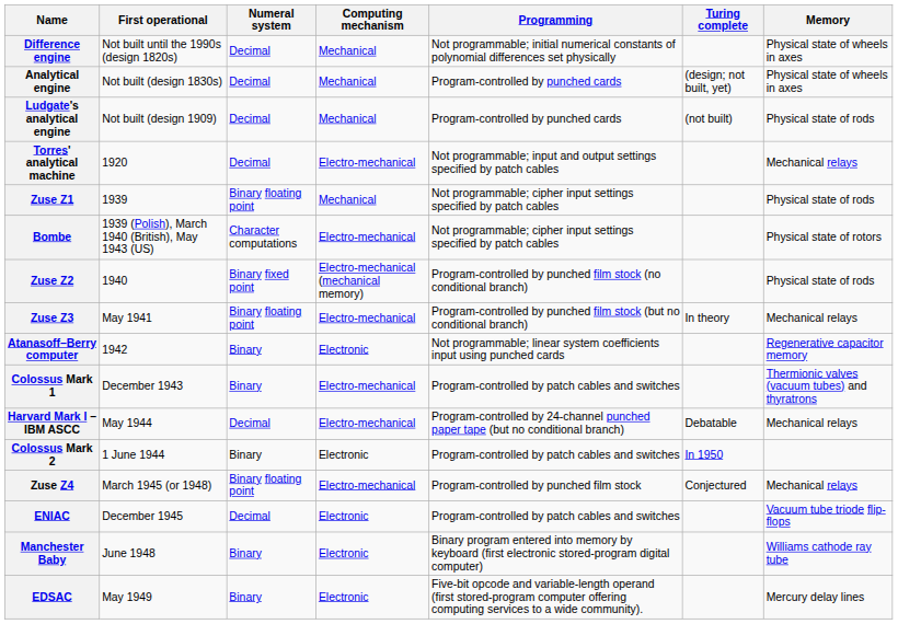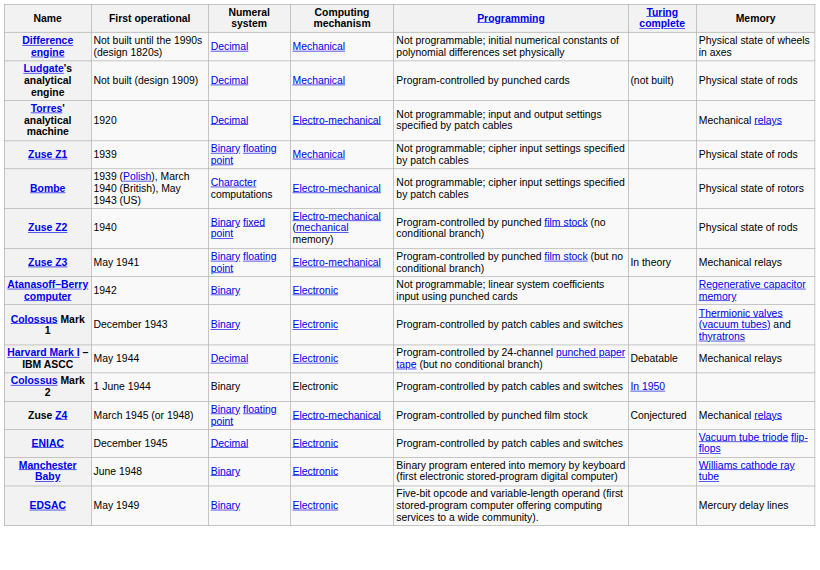- row: Analytical engine | Not built (design 1830s) | Decimal | Mechanical | Program-controlled by punched cards | (design; not built, yet) | Physical state of wheels in axes
Colossus Mark 1 | Computing mechanism: Electro-mechanical -> Electronic
Harvard Mark I – IBM ASCC | Computing mechanism: Electro-mechanical -> Electronic
